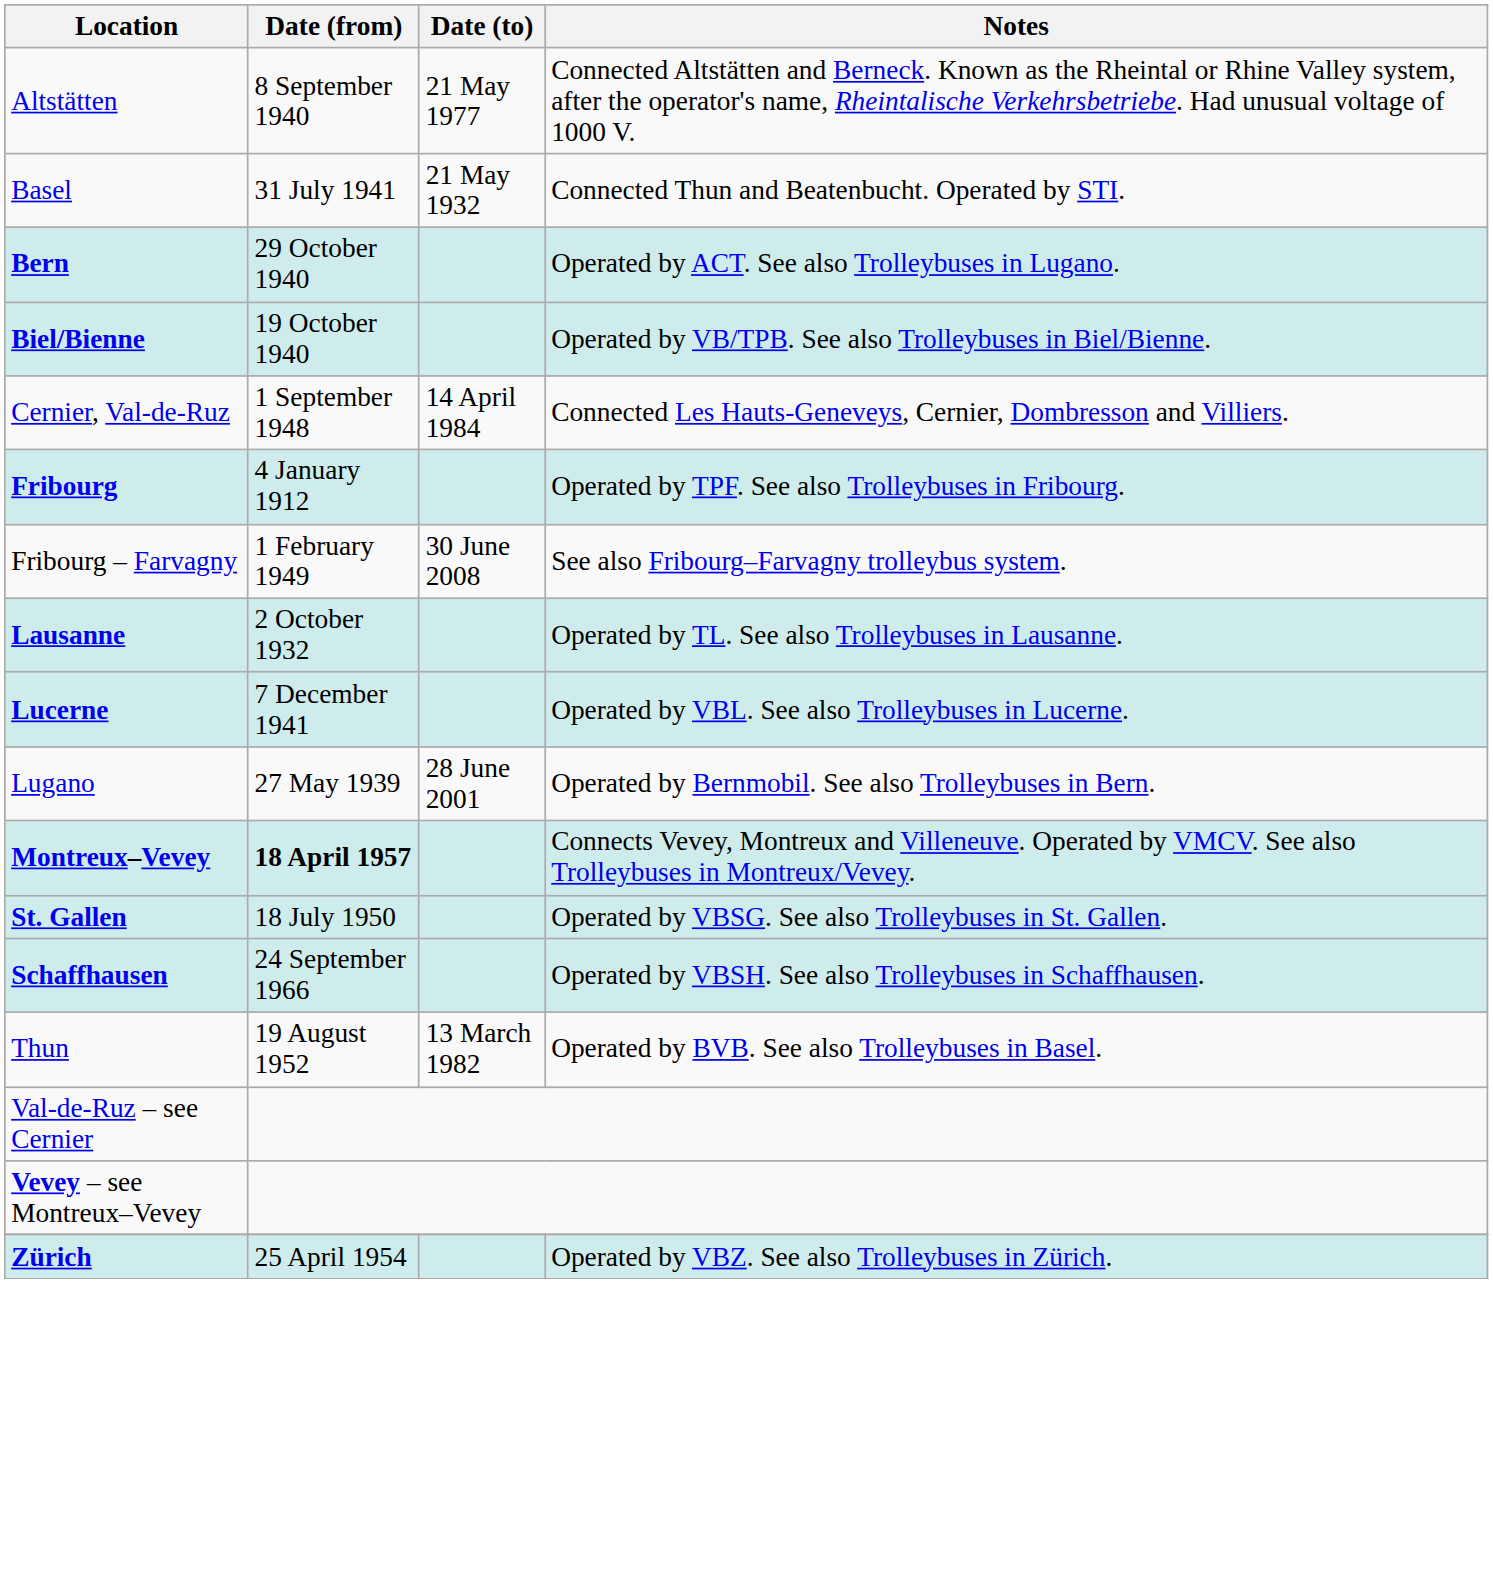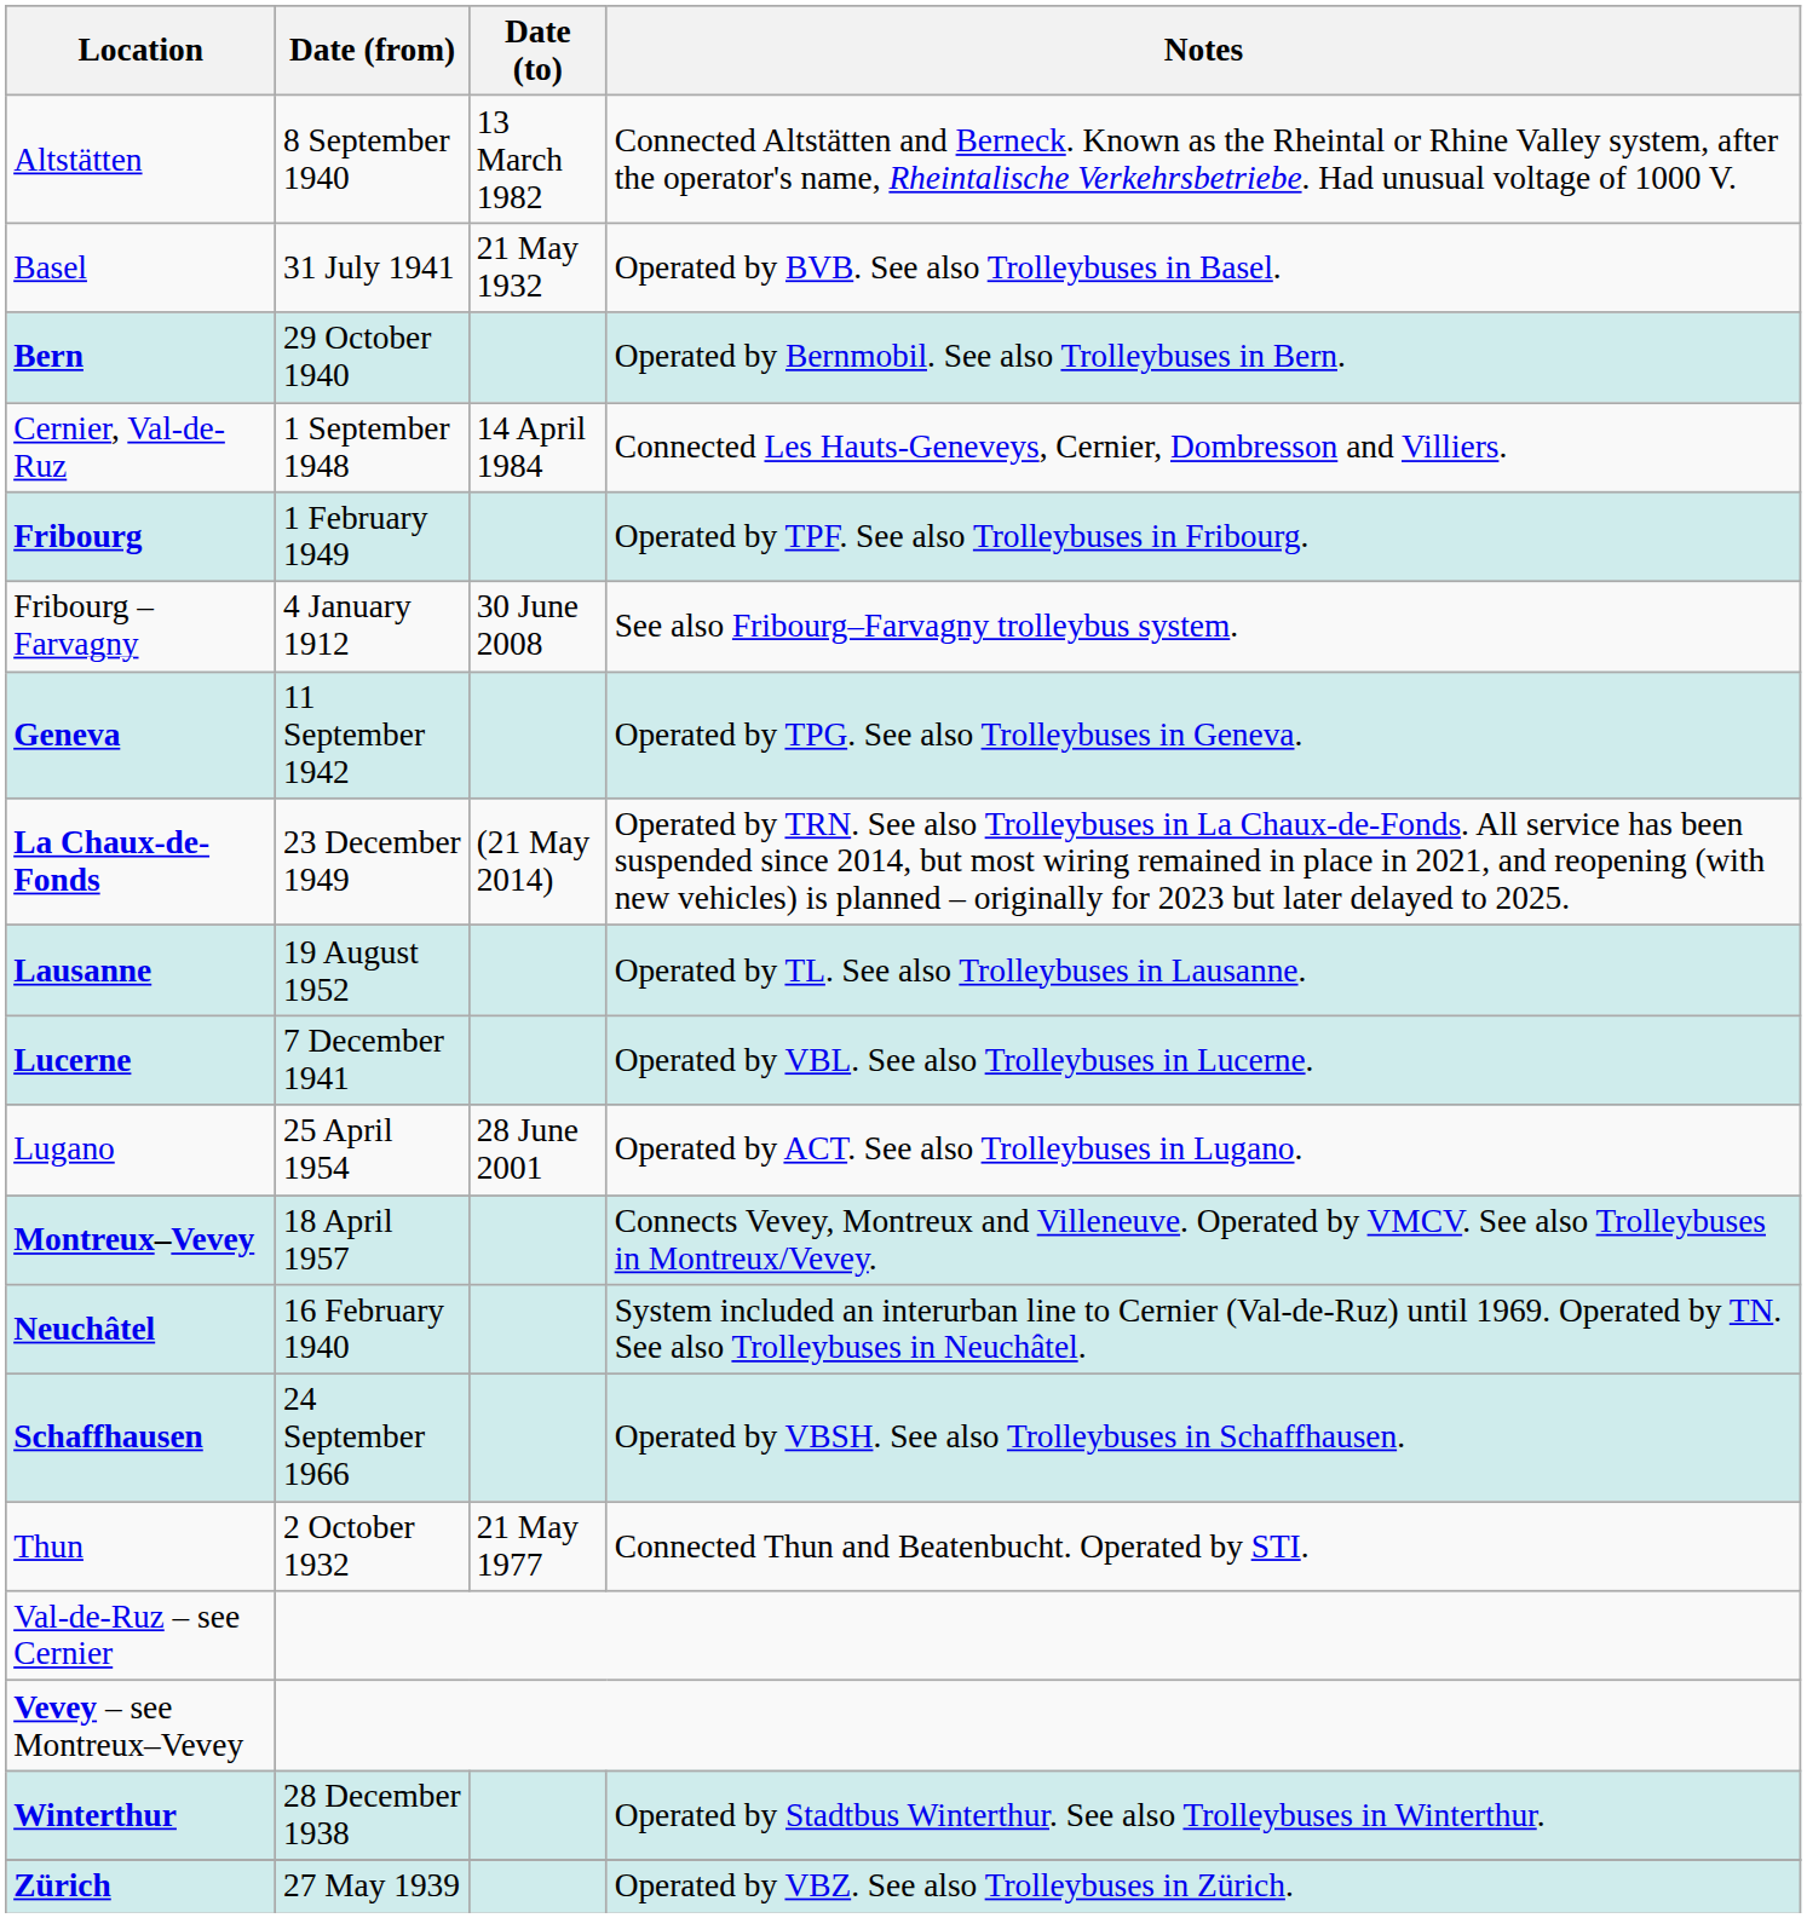Altstätten | Date (to): 21 May 1977 -> 13 March 1982
Basel | Notes: Connected Thun and Beatenbucht. Operated by STI. -> Operated by BVB. See also Trolleybuses in Basel.
Bern | Notes: Operated by ACT. See also Trolleybuses in Lugano. -> Operated by Bernmobil. See also Trolleybuses in Bern.
- row: Biel/Bienne | 19 October 1940 | Operated by VB/TPB. See also Trolleybuses in Biel/Bienne.
Fribourg | Date (from): 4 January 1912 -> 1 February 1949
Fribourg – Farvagny | Date (from): 1 February 1949 -> 4 January 1912
+ row: Geneva | 11 September 1942 | Operated by TPG. See also Trolleybuses in Geneva.
+ row: La Chaux-de-Fonds | 23 December 1949 | (21 May 2014) | Operated by TRN. See also Trolleybuses in La Chaux-de-Fonds. All service has been suspended since 2014, but most wiring remained in place in 2021, and reopening (with new vehicles) is planned – originally for 2023 but later delayed to 2025.
Lausanne | Date (from): 2 October 1932 -> 19 August 1952
Lugano | Date (from): 27 May 1939 -> 25 April 1954
Lugano | Notes: Operated by Bernmobil. See also Trolleybuses in Bern. -> Operated by ACT. See also Trolleybuses in Lugano.
Montreux–Vevey | Date (from): bold -> normal
+ row: Neuchâtel | 16 February 1940 | System included an interurban line to Cernier (Val-de-Ruz) until 1969. Operated by TN. See also Trolleybuses in Neuchâtel.
- row: St. Gallen | 18 July 1950 | Operated by VBSG. See also Trolleybuses in St. Gallen.
Thun | Date (from): 19 August 1952 -> 2 October 1932
Thun | Date (to): 13 March 1982 -> 21 May 1977
Thun | Notes: Operated by BVB. See also Trolleybuses in Basel. -> Connected Thun and Beatenbucht. Operated by STI.
+ row: Winterthur | 28 December 1938 | Operated by Stadtbus Winterthur. See also Trolleybuses in Winterthur.
Zürich | Date (from): 25 April 1954 -> 27 May 1939
